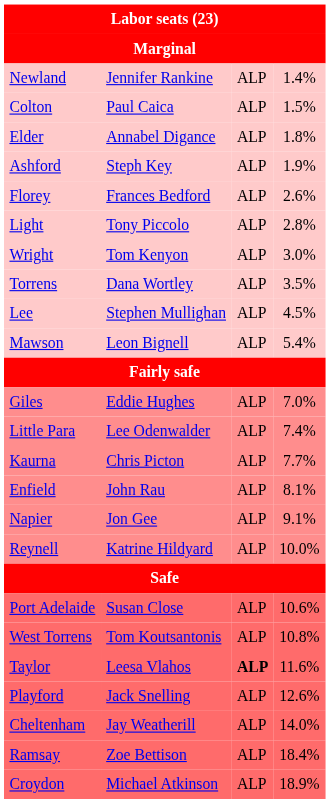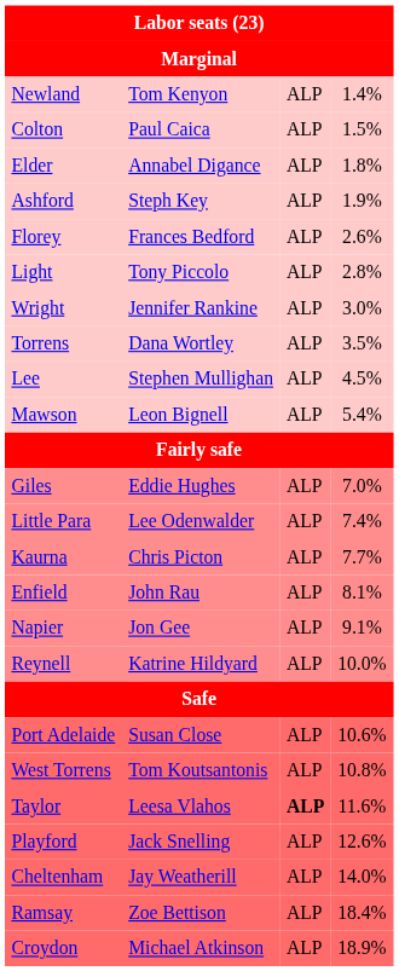Newland | column 2: Jennifer Rankine -> Tom Kenyon
Wright | column 2: Tom Kenyon -> Jennifer Rankine
